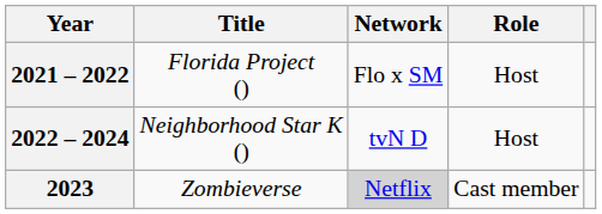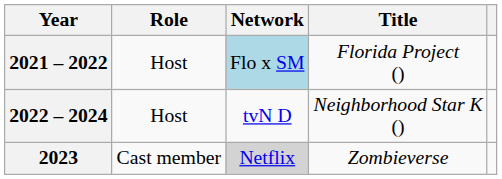columns swapped: Title <-> Role
2021 – 2022 | Network: no background -> lightblue background
